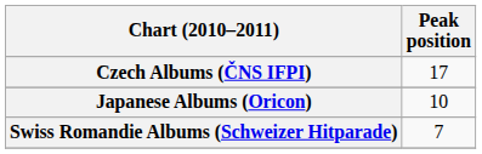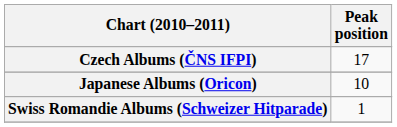Swiss Romandie Albums (Schweizer Hitparade) | Peak position: 7 -> 1
